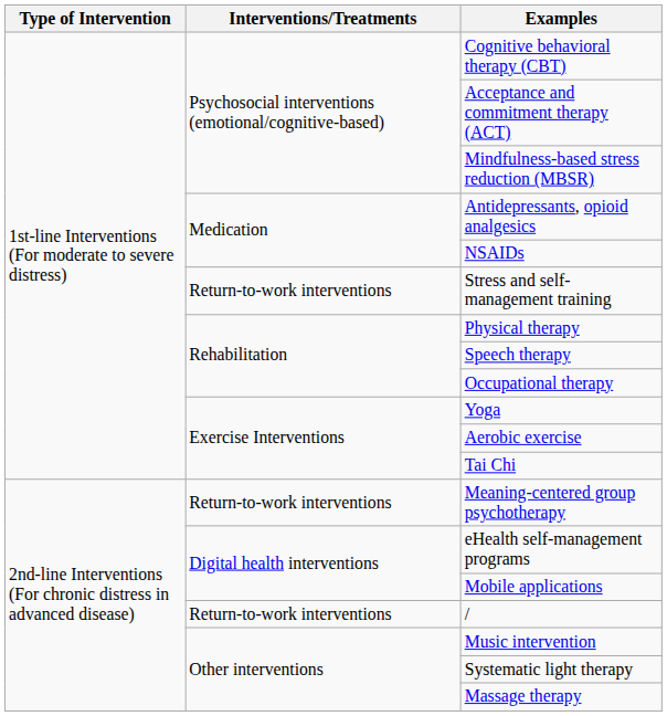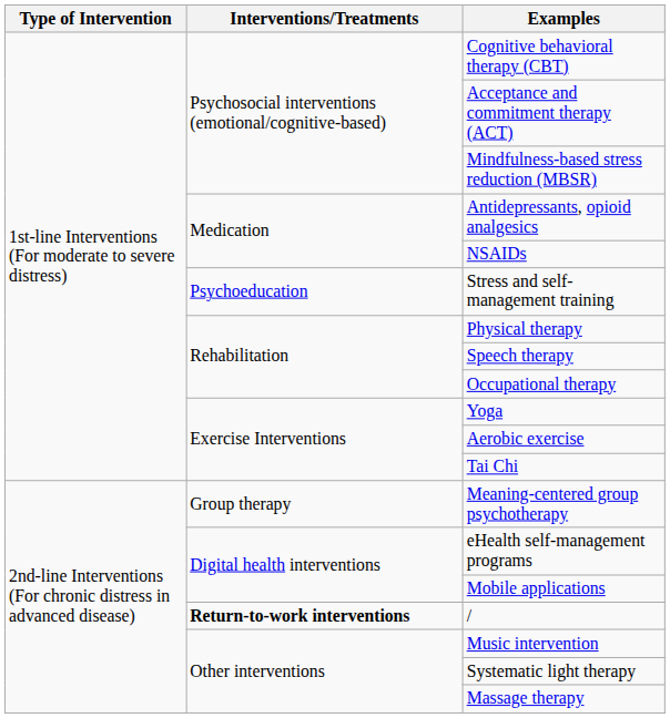Stress and self-management training | Interventions/Treatments: Return-to-work interventions -> Psychoeducation
Meaning-centered group psychotherapy | Interventions/Treatments: Return-to-work interventions -> Group therapy
/ | Interventions/Treatments: normal -> bold
